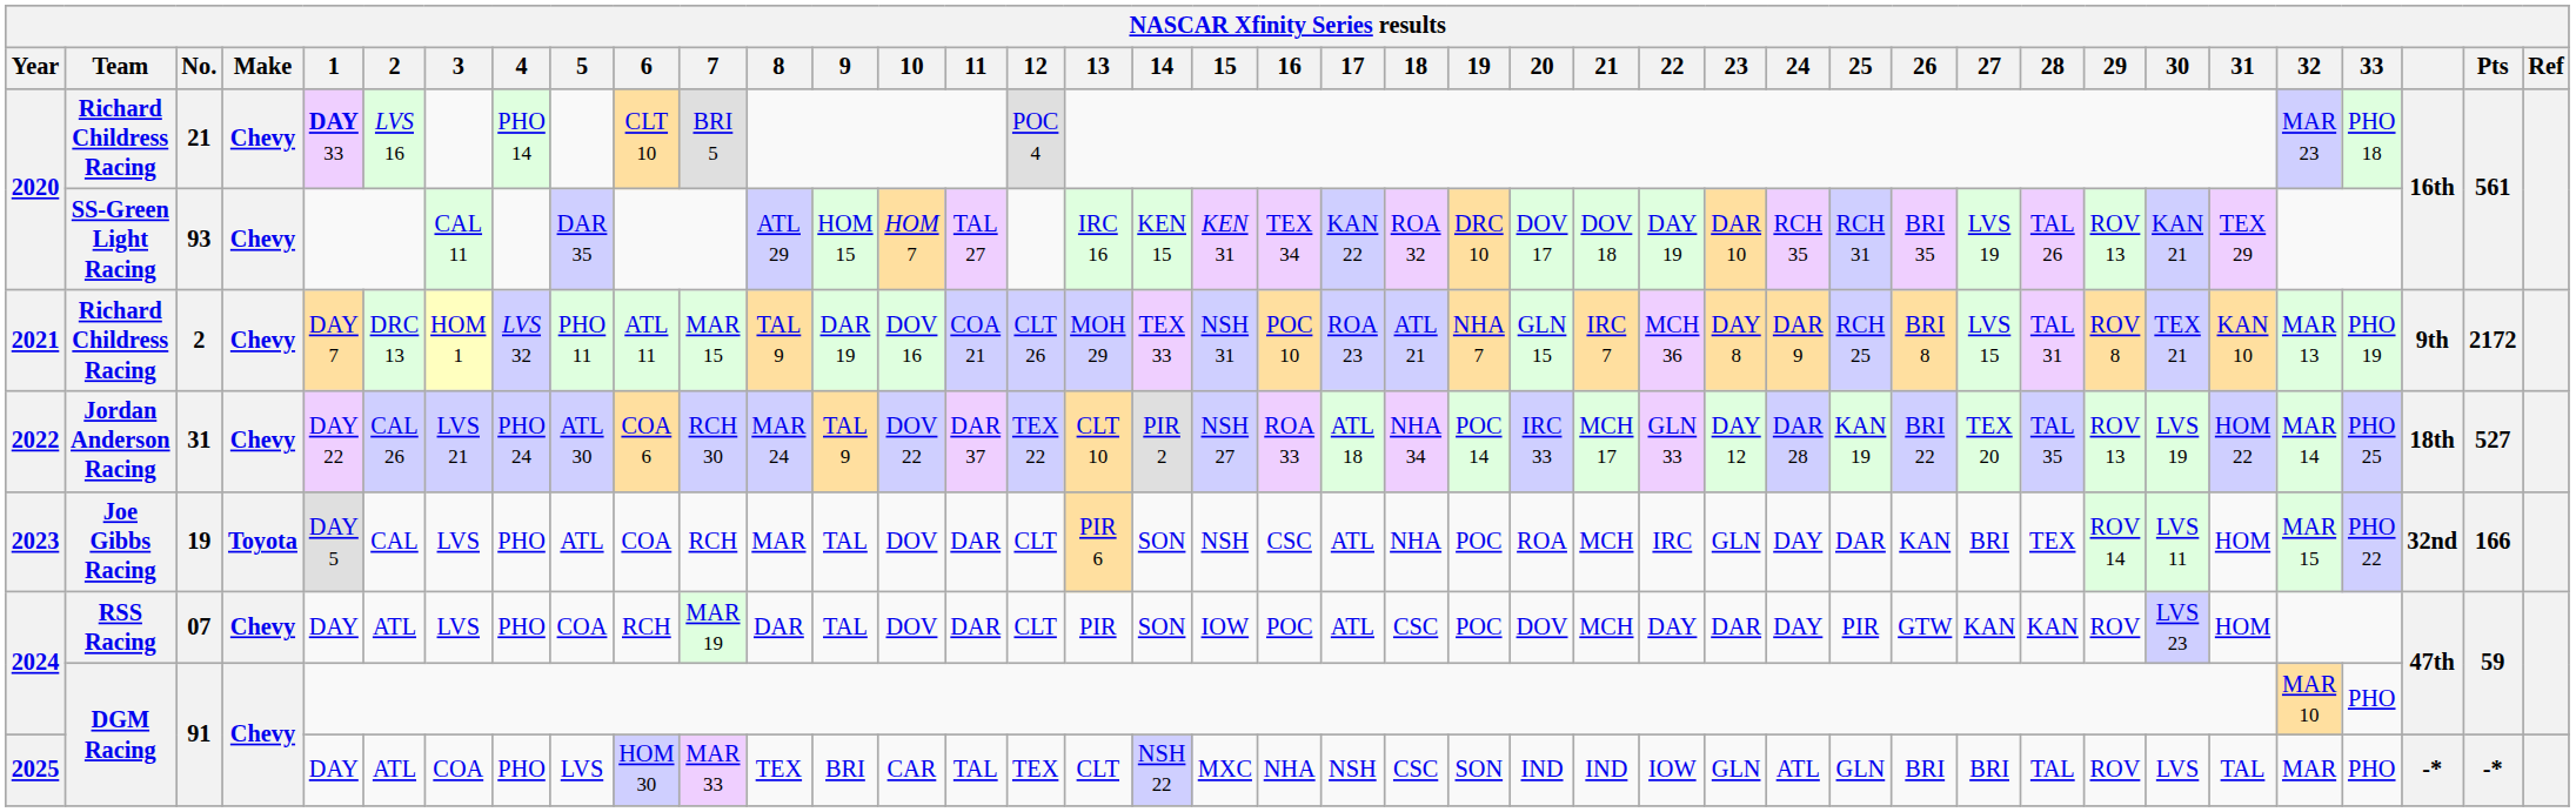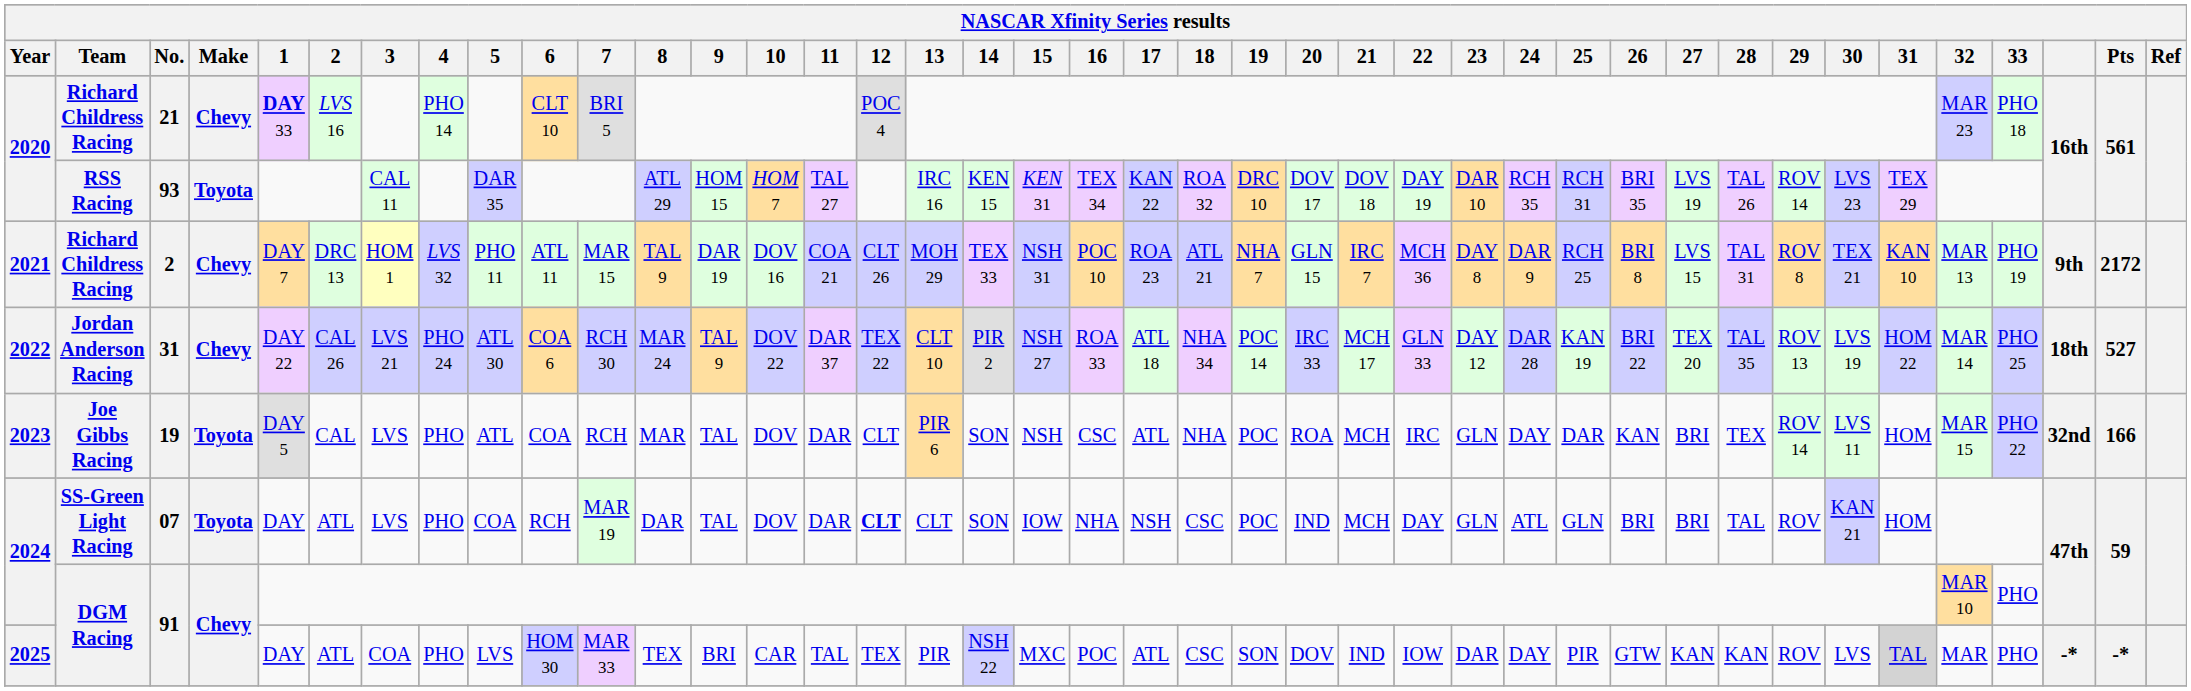93 | Team: SS-Green Light Racing -> RSS Racing
93 | Make: Chevy -> Toyota
93 | 29: ROV 13 -> ROV 14
93 | 30: KAN 21 -> LVS 23
07 | Team: RSS Racing -> SS-Green Light Racing
07 | Make: Chevy -> Toyota
07 | 12: normal -> bold
07 | 13: PIR -> CLT
07 | 16: POC -> NHA
07 | 17: ATL -> NSH
07 | 20: DOV -> IND
07 | 23: DAR -> GLN
07 | 24: DAY -> ATL
07 | 25: PIR -> GLN
07 | 26: GTW -> BRI
07 | 27: KAN -> BRI
07 | 28: KAN -> TAL
07 | 30: LVS 23 -> KAN 21
2025 / 91 | 13: CLT -> PIR
2025 / 91 | 16: NHA -> POC
2025 / 91 | 17: NSH -> ATL
2025 / 91 | 20: IND -> DOV
2025 / 91 | 23: GLN -> DAR
2025 / 91 | 24: ATL -> DAY
2025 / 91 | 25: GLN -> PIR
2025 / 91 | 26: BRI -> GTW
2025 / 91 | 27: BRI -> KAN
2025 / 91 | 28: TAL -> KAN
2025 / 91 | 31: no background -> lightgrey background
